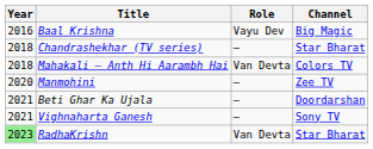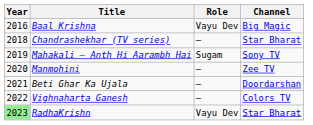Mahakali – Anth Hi Aarambh Hai | Year: 2018 -> 2019
Mahakali – Anth Hi Aarambh Hai | Role: Van Devta -> Sugam
Mahakali – Anth Hi Aarambh Hai | Channel: Colors TV -> Sony TV
Vighnaharta Ganesh | Year: 2021 -> 2022
Vighnaharta Ganesh | Channel: Sony TV -> Colors TV
RadhaKrishn | Role: Van Devta -> Vayu Dev
